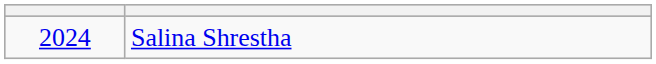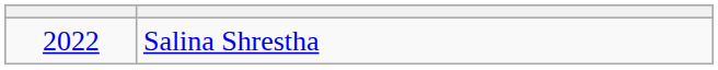Salina Shrestha | column 1: 2024 -> 2022
